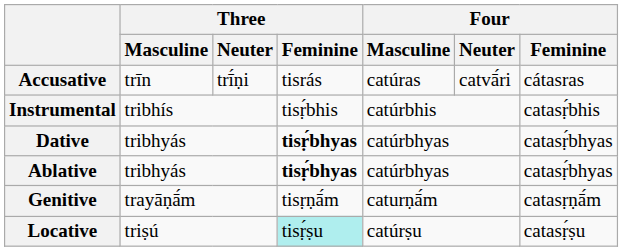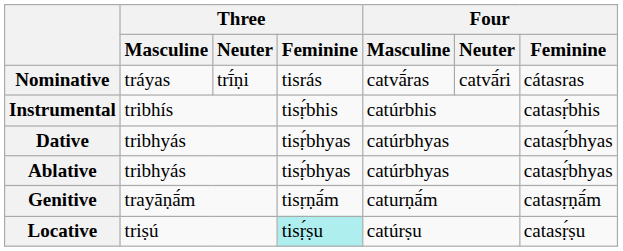+ row: Nominative | tráyas | trī́ṇi | tisrás | catvā́ras | catvā́ri | cátasras
- row: Accusative | trīn | trī́ṇi | tisrás | catúras | catvā́ri | cátasras
Dative | Three / Feminine: bold -> normal
Ablative | Three / Feminine: bold -> normal
